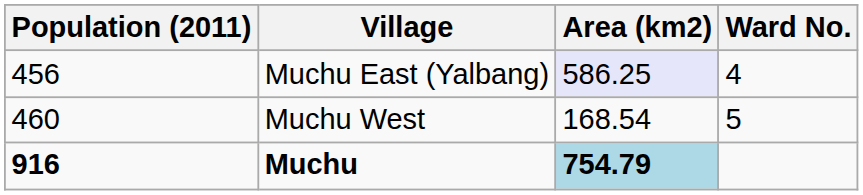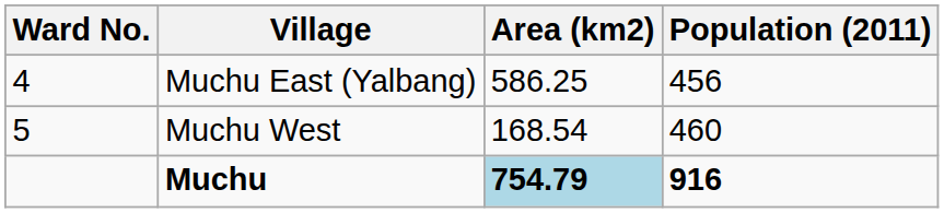columns swapped: Ward No. <-> Population (2011)
Muchu East (Yalbang) | Area (km2): lavender background -> no background
